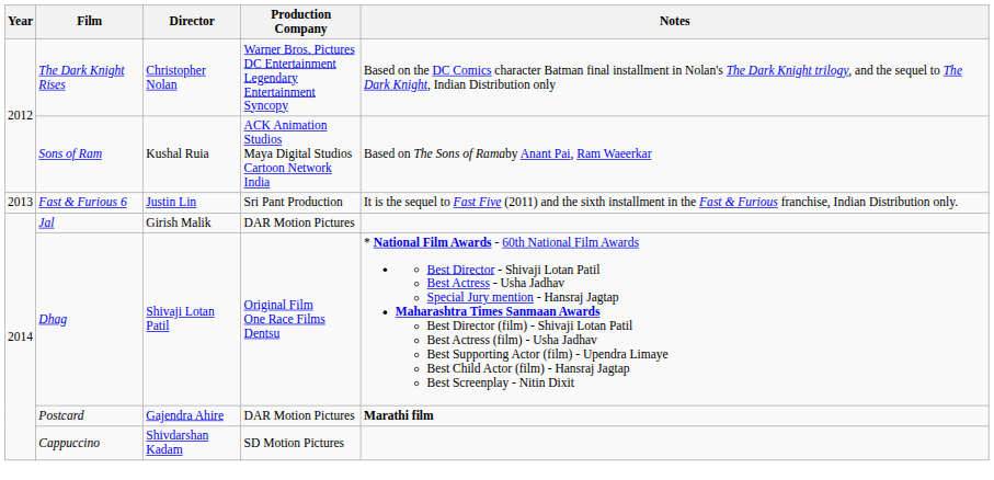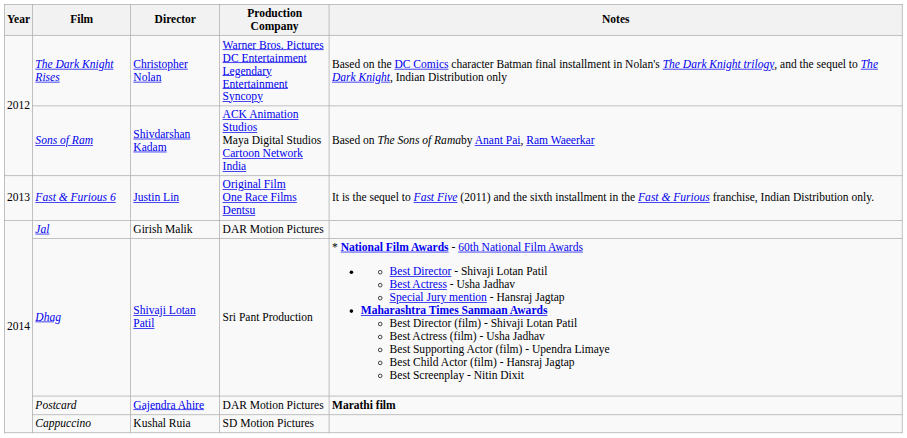Sons of Ram | Director: Kushal Ruia -> Shivdarshan Kadam
Fast & Furious 6 | Production Company: Sri Pant Production -> Original Film One Race Films Dentsu
Dhag | Production Company: Original Film One Race Films Dentsu -> Sri Pant Production
Cappuccino | Director: Shivdarshan Kadam -> Kushal Ruia
